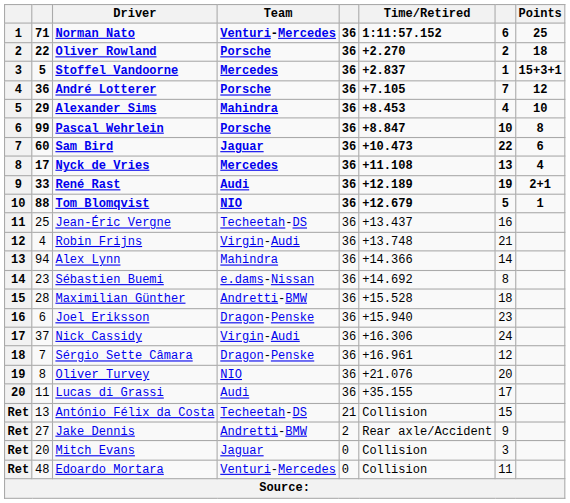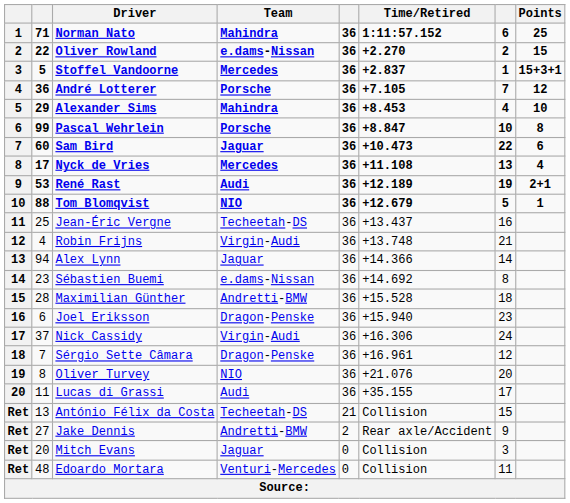Norman Nato | Team: Venturi-Mercedes -> Mahindra
Oliver Rowland | Team: Porsche -> e.dams-Nissan
Oliver Rowland | Points: 18 -> 15
René Rast | column 2: 33 -> 53
Alex Lynn | Team: Mahindra -> Jaguar
